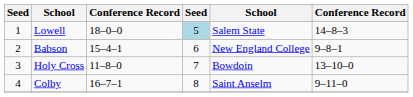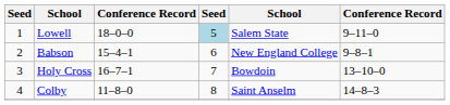Lowell | column 6: 14–8–3 -> 9–11–0
Holy Cross | column 3: 11–8–0 -> 16–7–1
Colby | column 3: 16–7–1 -> 11–8–0
Colby | column 6: 9–11–0 -> 14–8–3
